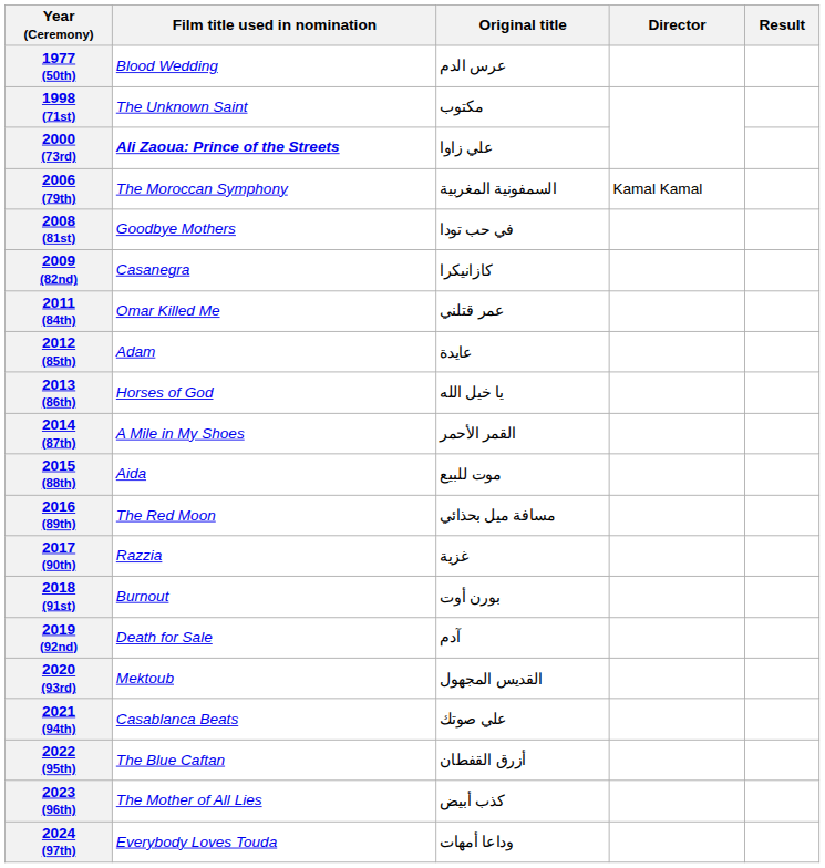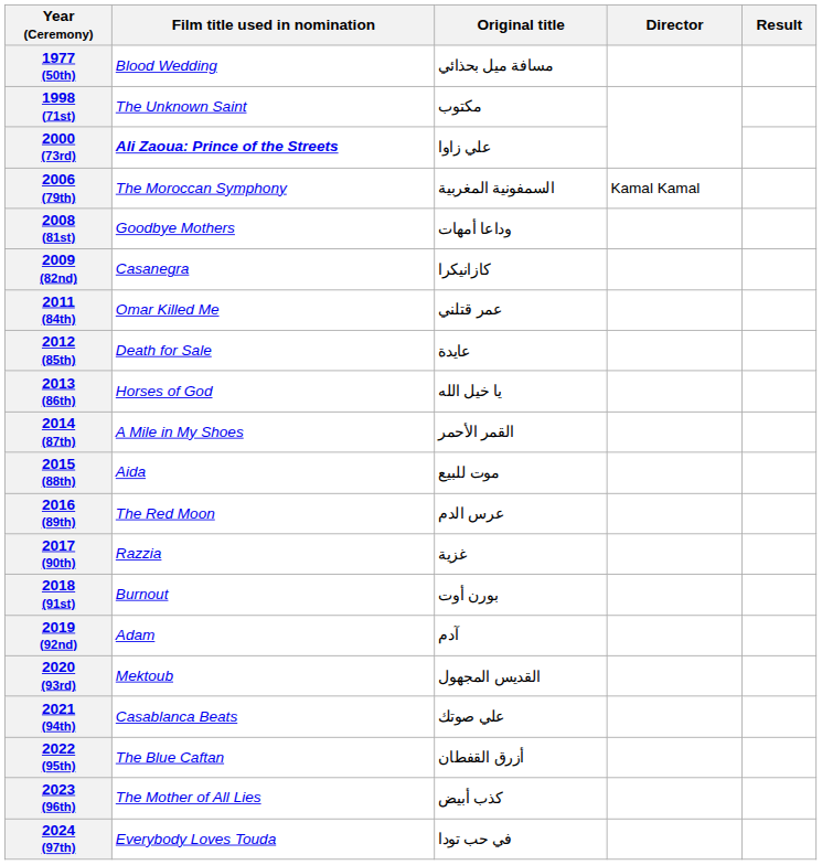1977 (50th) | Original title: عرس الدم -> مسافة ميل بحذائي
2008 (81st) | Original title: في حب تودا -> وداعا أمهات
2012 (85th) | Film title used in nomination: Adam -> Death for Sale
2016 (89th) | Original title: مسافة ميل بحذائي -> عرس الدم
2019 (92nd) | Film title used in nomination: Death for Sale -> Adam
2024 (97th) | Original title: وداعا أمهات -> في حب تودا
